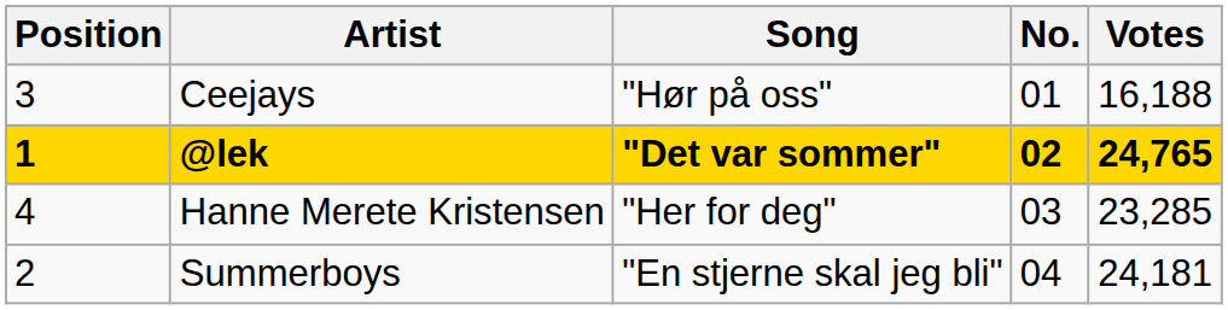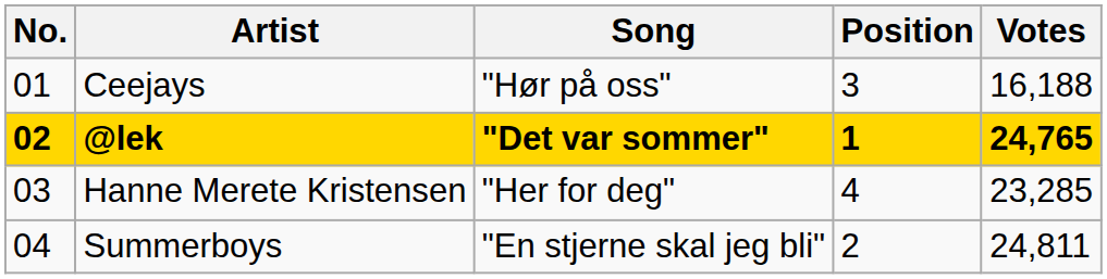columns swapped: No. <-> Position
Summerboys | Votes: 24,181 -> 24,811
